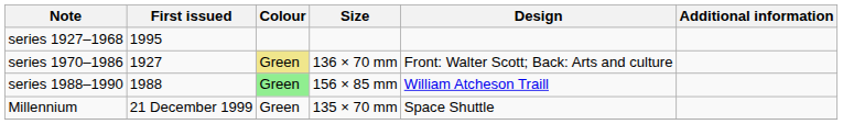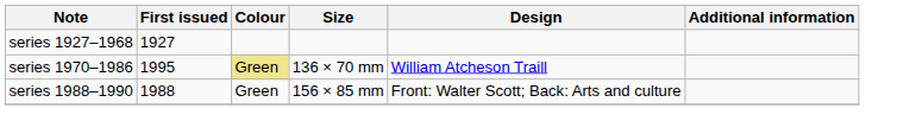series 1927–1968 | First issued: 1995 -> 1927
series 1970–1986 | First issued: 1927 -> 1995
series 1970–1986 | Design: Front: Walter Scott; Back: Arts and culture -> William Atcheson Traill
series 1988–1990 | Colour: lightgreen background -> no background
series 1988–1990 | Design: William Atcheson Traill -> Front: Walter Scott; Back: Arts and culture
- row: Millennium | 21 December 1999 | Green | 135 × 70 mm | Space Shuttle
